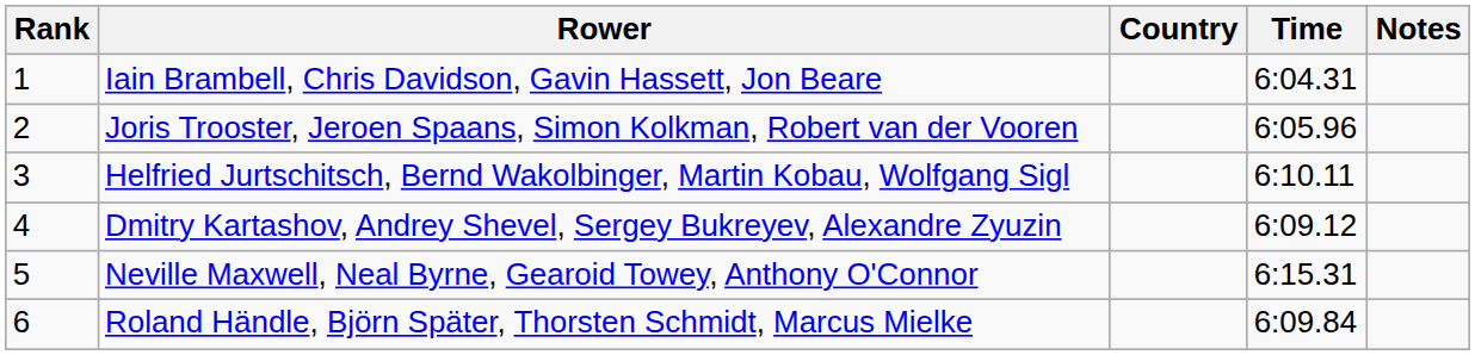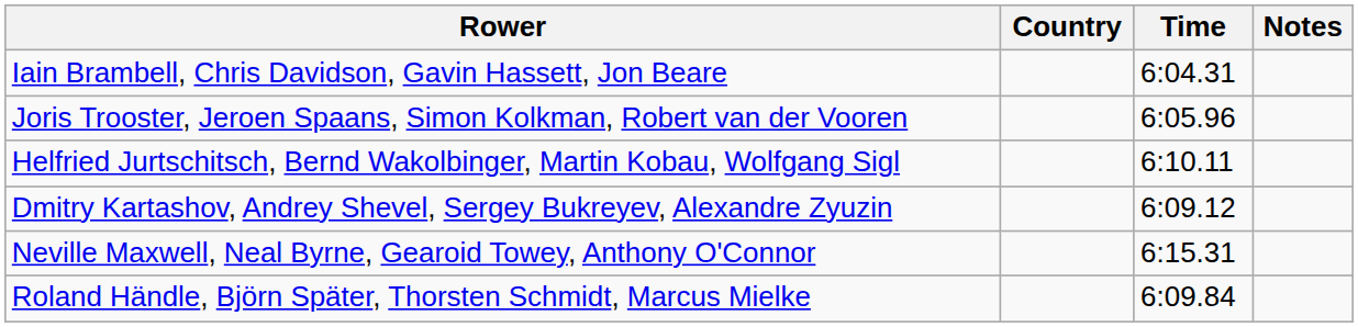- column: Rank | 1 | 2 | 3 | 4 | 5 | 6
